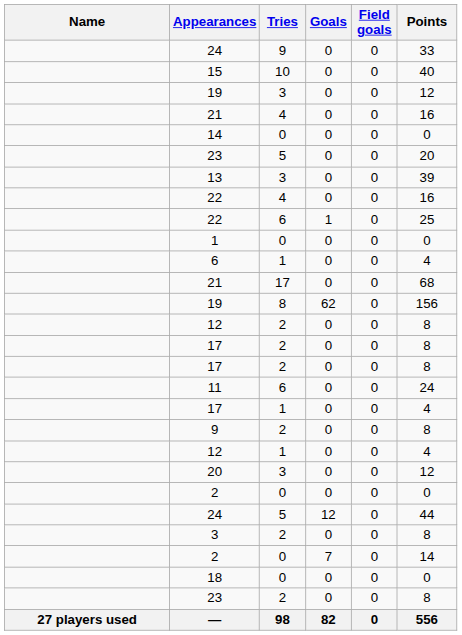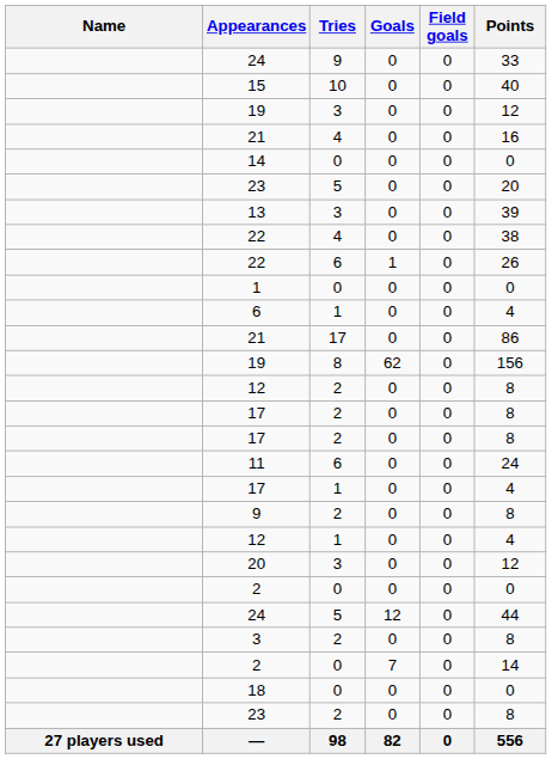22 / 4 | Points: 16 -> 38
22 / 6 | Points: 25 -> 26
21 / 17 | Points: 68 -> 86
